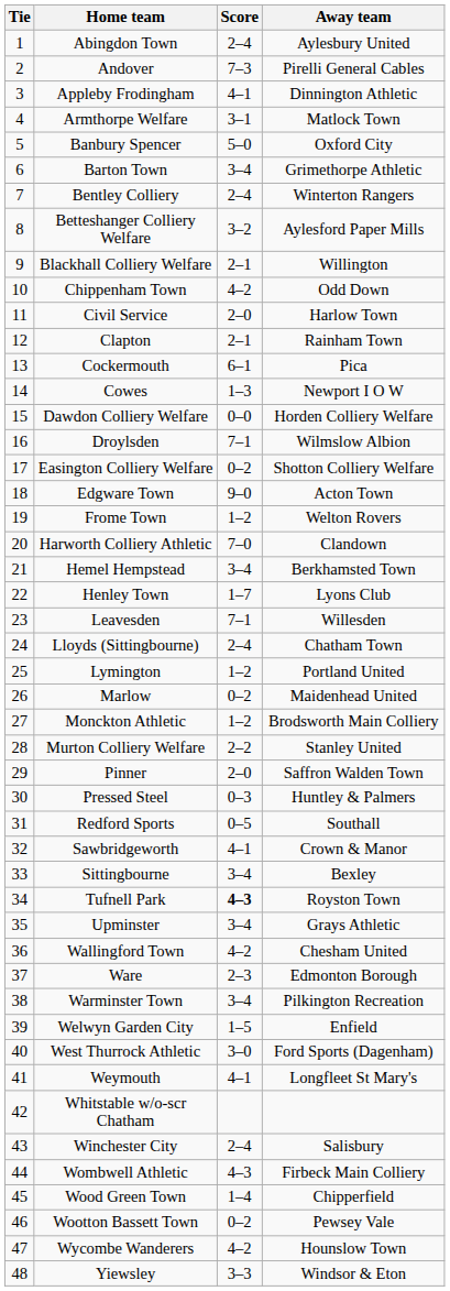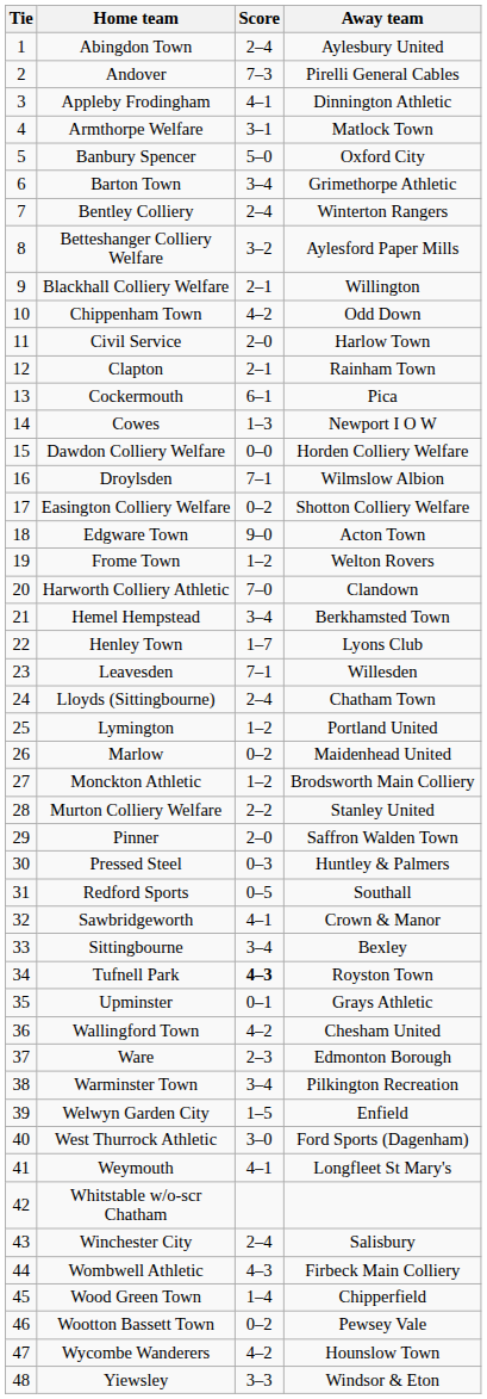Upminster | Score: 3–4 -> 0–1
